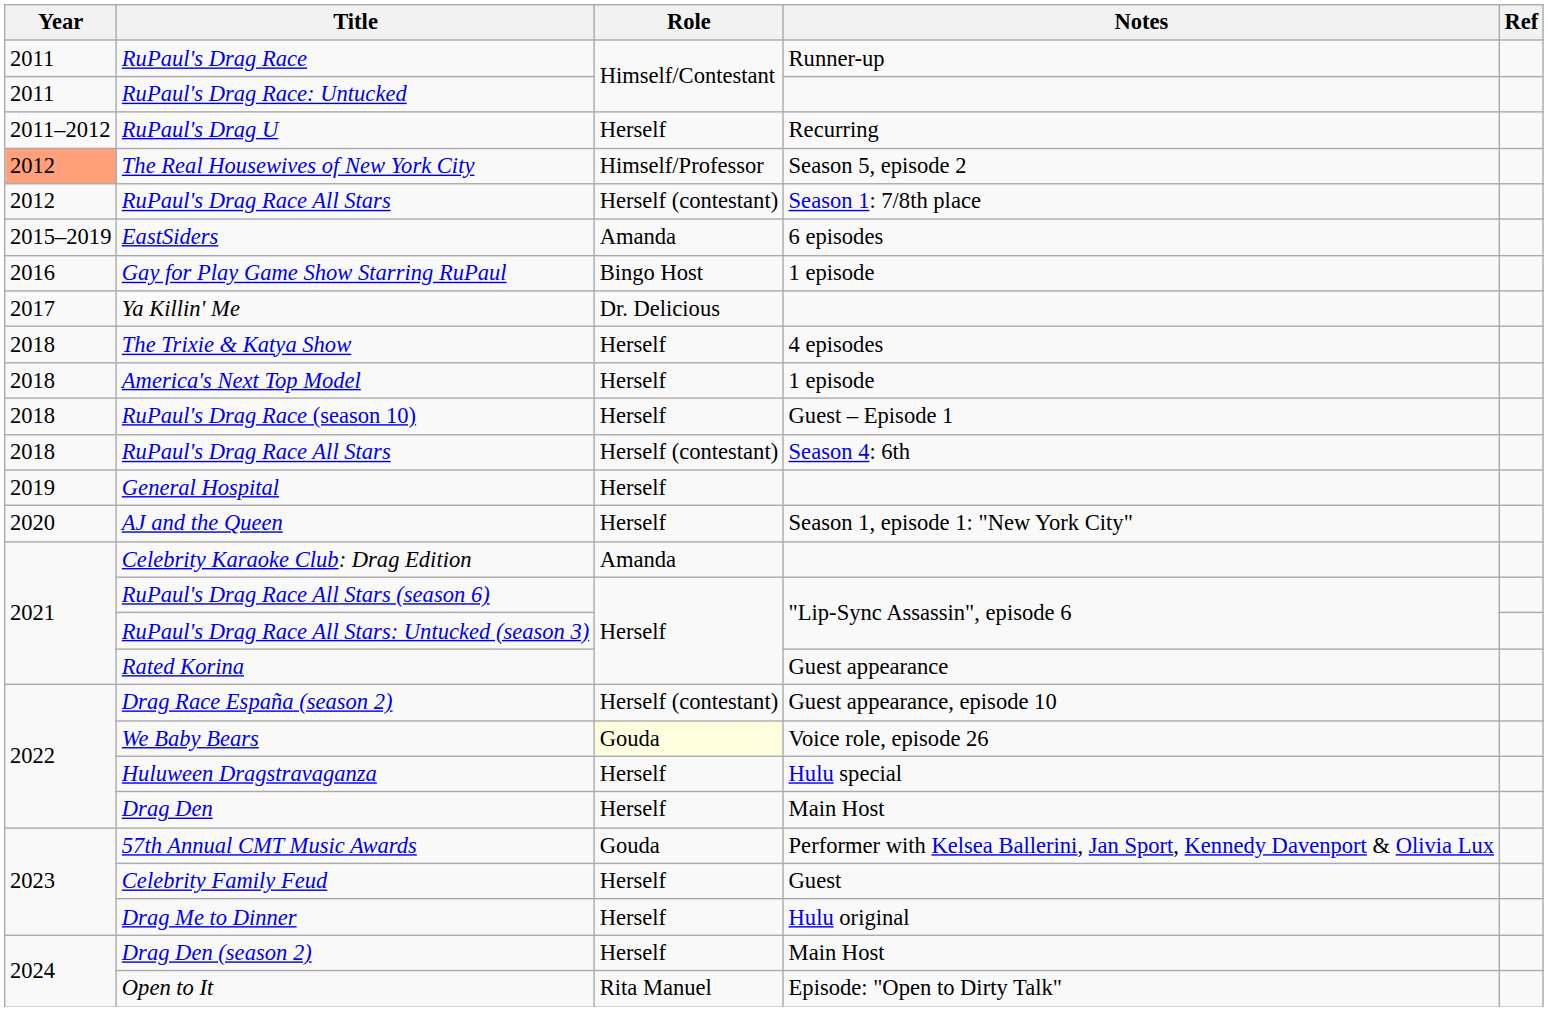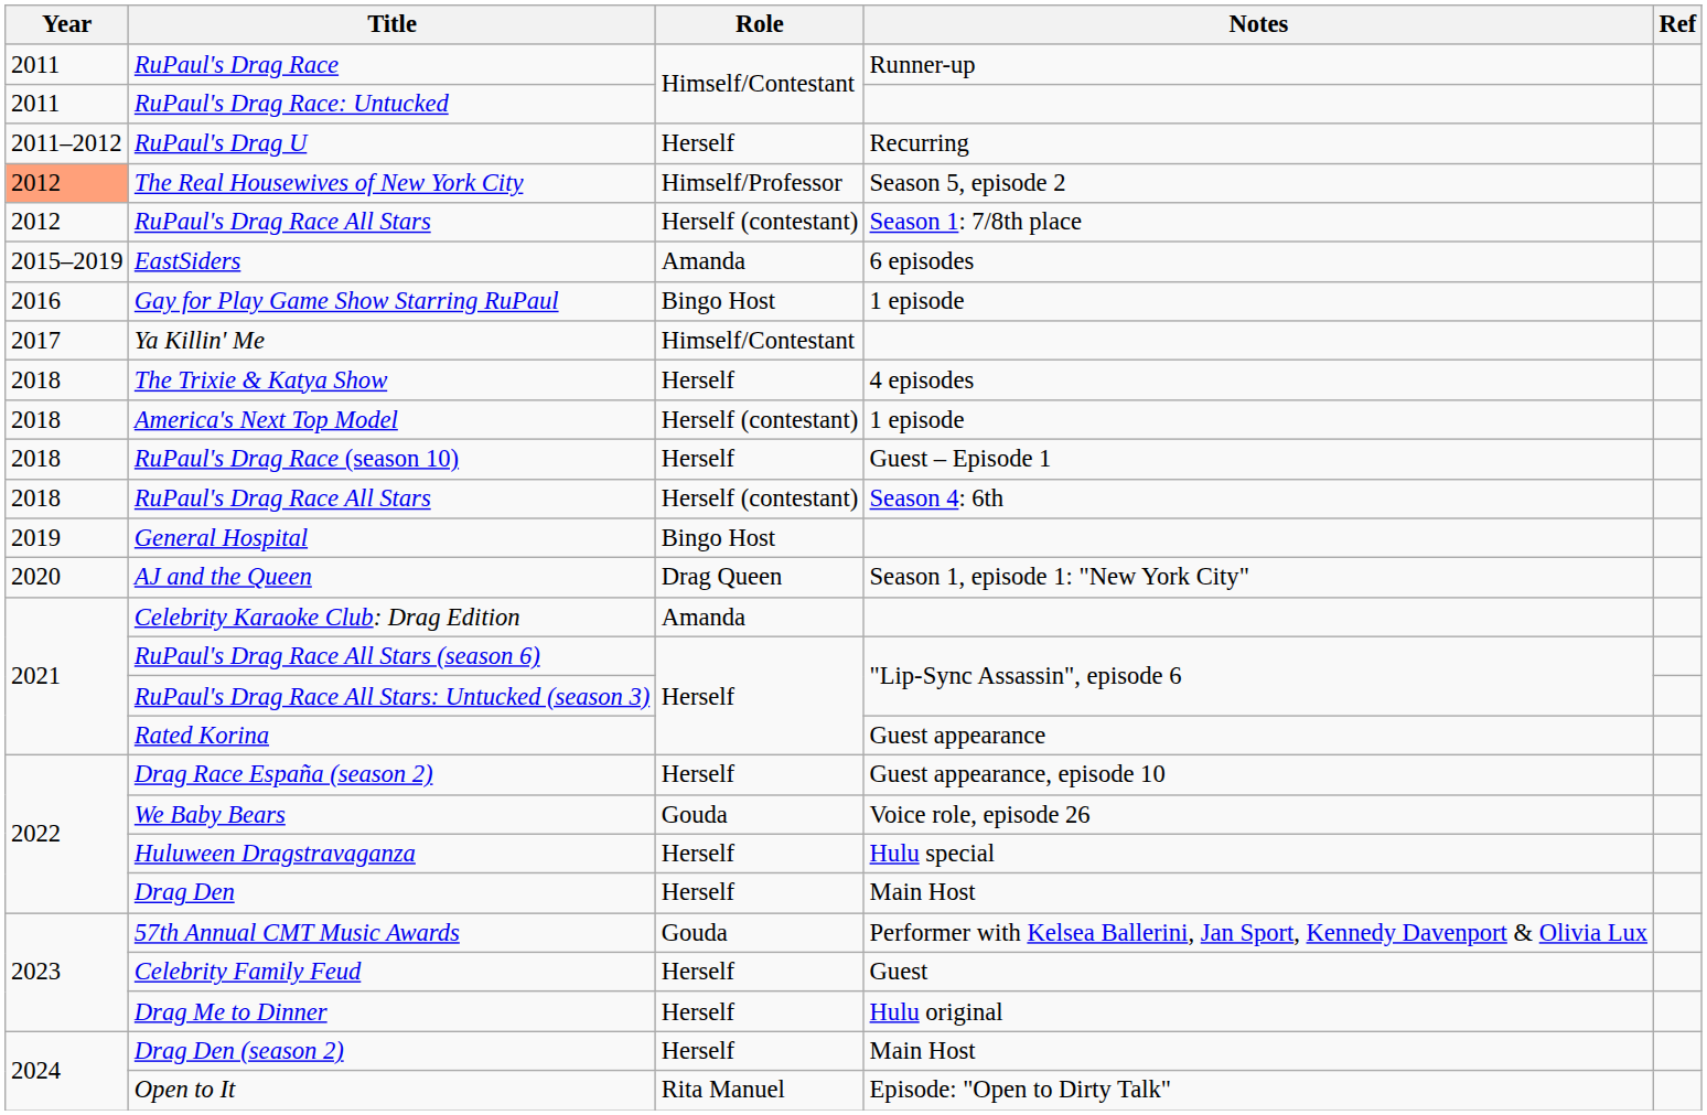Ya Killin' Me | Role: Dr. Delicious -> Himself/Contestant
America's Next Top Model | Role: Herself -> Herself (contestant)
General Hospital | Role: Herself -> Bingo Host
AJ and the Queen | Role: Herself -> Drag Queen
Drag Race España (season 2) | Role: Herself (contestant) -> Herself
We Baby Bears | Role: lightyellow background -> no background
